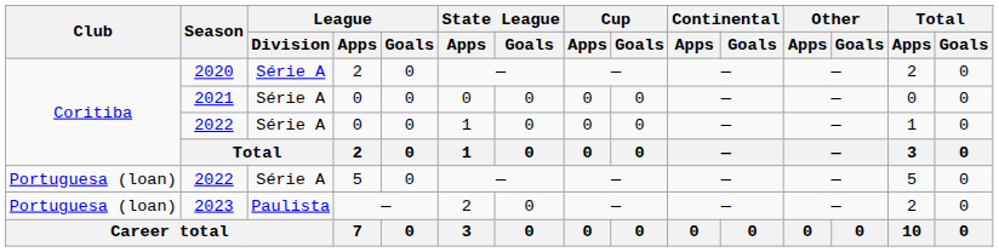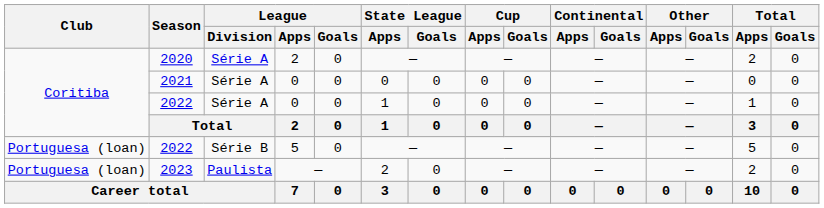2022 / 5 | League / Division: Série A -> Série B
